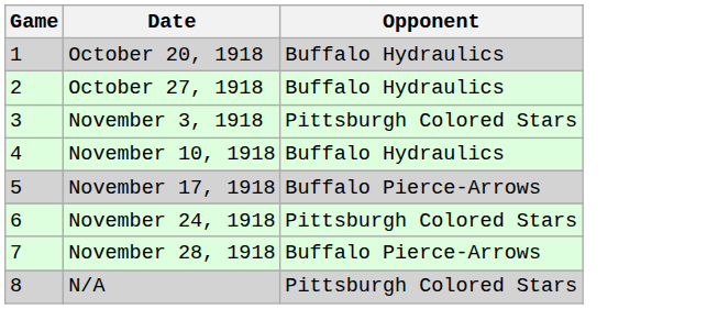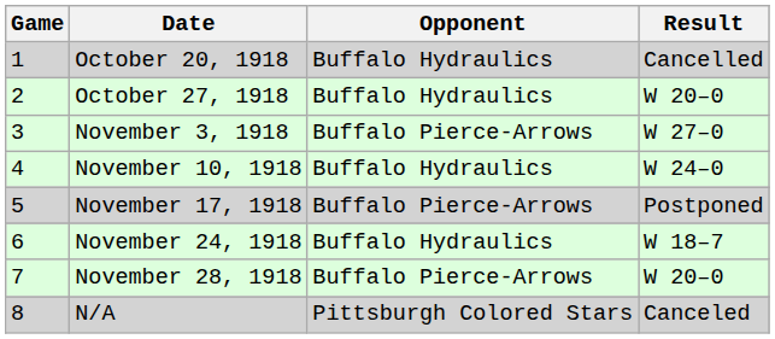+ column: Result | Cancelled | W 20–0 | W 27–0 | W 24–0 | Postponed | W 18–7 | W 20–0 | Canceled
November 3, 1918 | Opponent: Pittsburgh Colored Stars -> Buffalo Pierce-Arrows
November 24, 1918 | Opponent: Pittsburgh Colored Stars -> Buffalo Hydraulics
